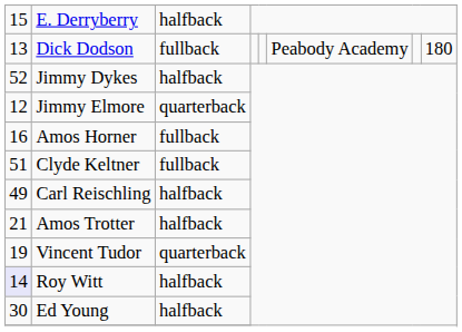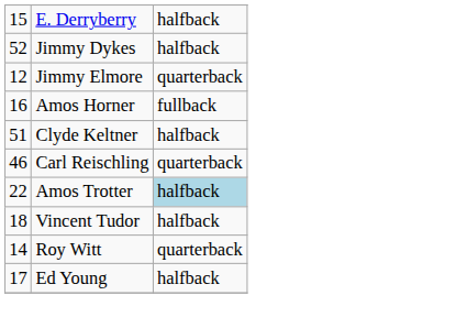- row: 13 | Dick Dodson | fullback | Peabody Academy | 180
Clyde Keltner | column 3: fullback -> halfback
Carl Reischling | column 1: 49 -> 46
Carl Reischling | column 3: halfback -> quarterback
Amos Trotter | column 1: 21 -> 22
Amos Trotter | column 3: no background -> lightblue background
Vincent Tudor | column 1: 19 -> 18
Vincent Tudor | column 3: quarterback -> halfback
Roy Witt | column 1: lavender background -> no background
Roy Witt | column 3: halfback -> quarterback
Ed Young | column 1: 30 -> 17
